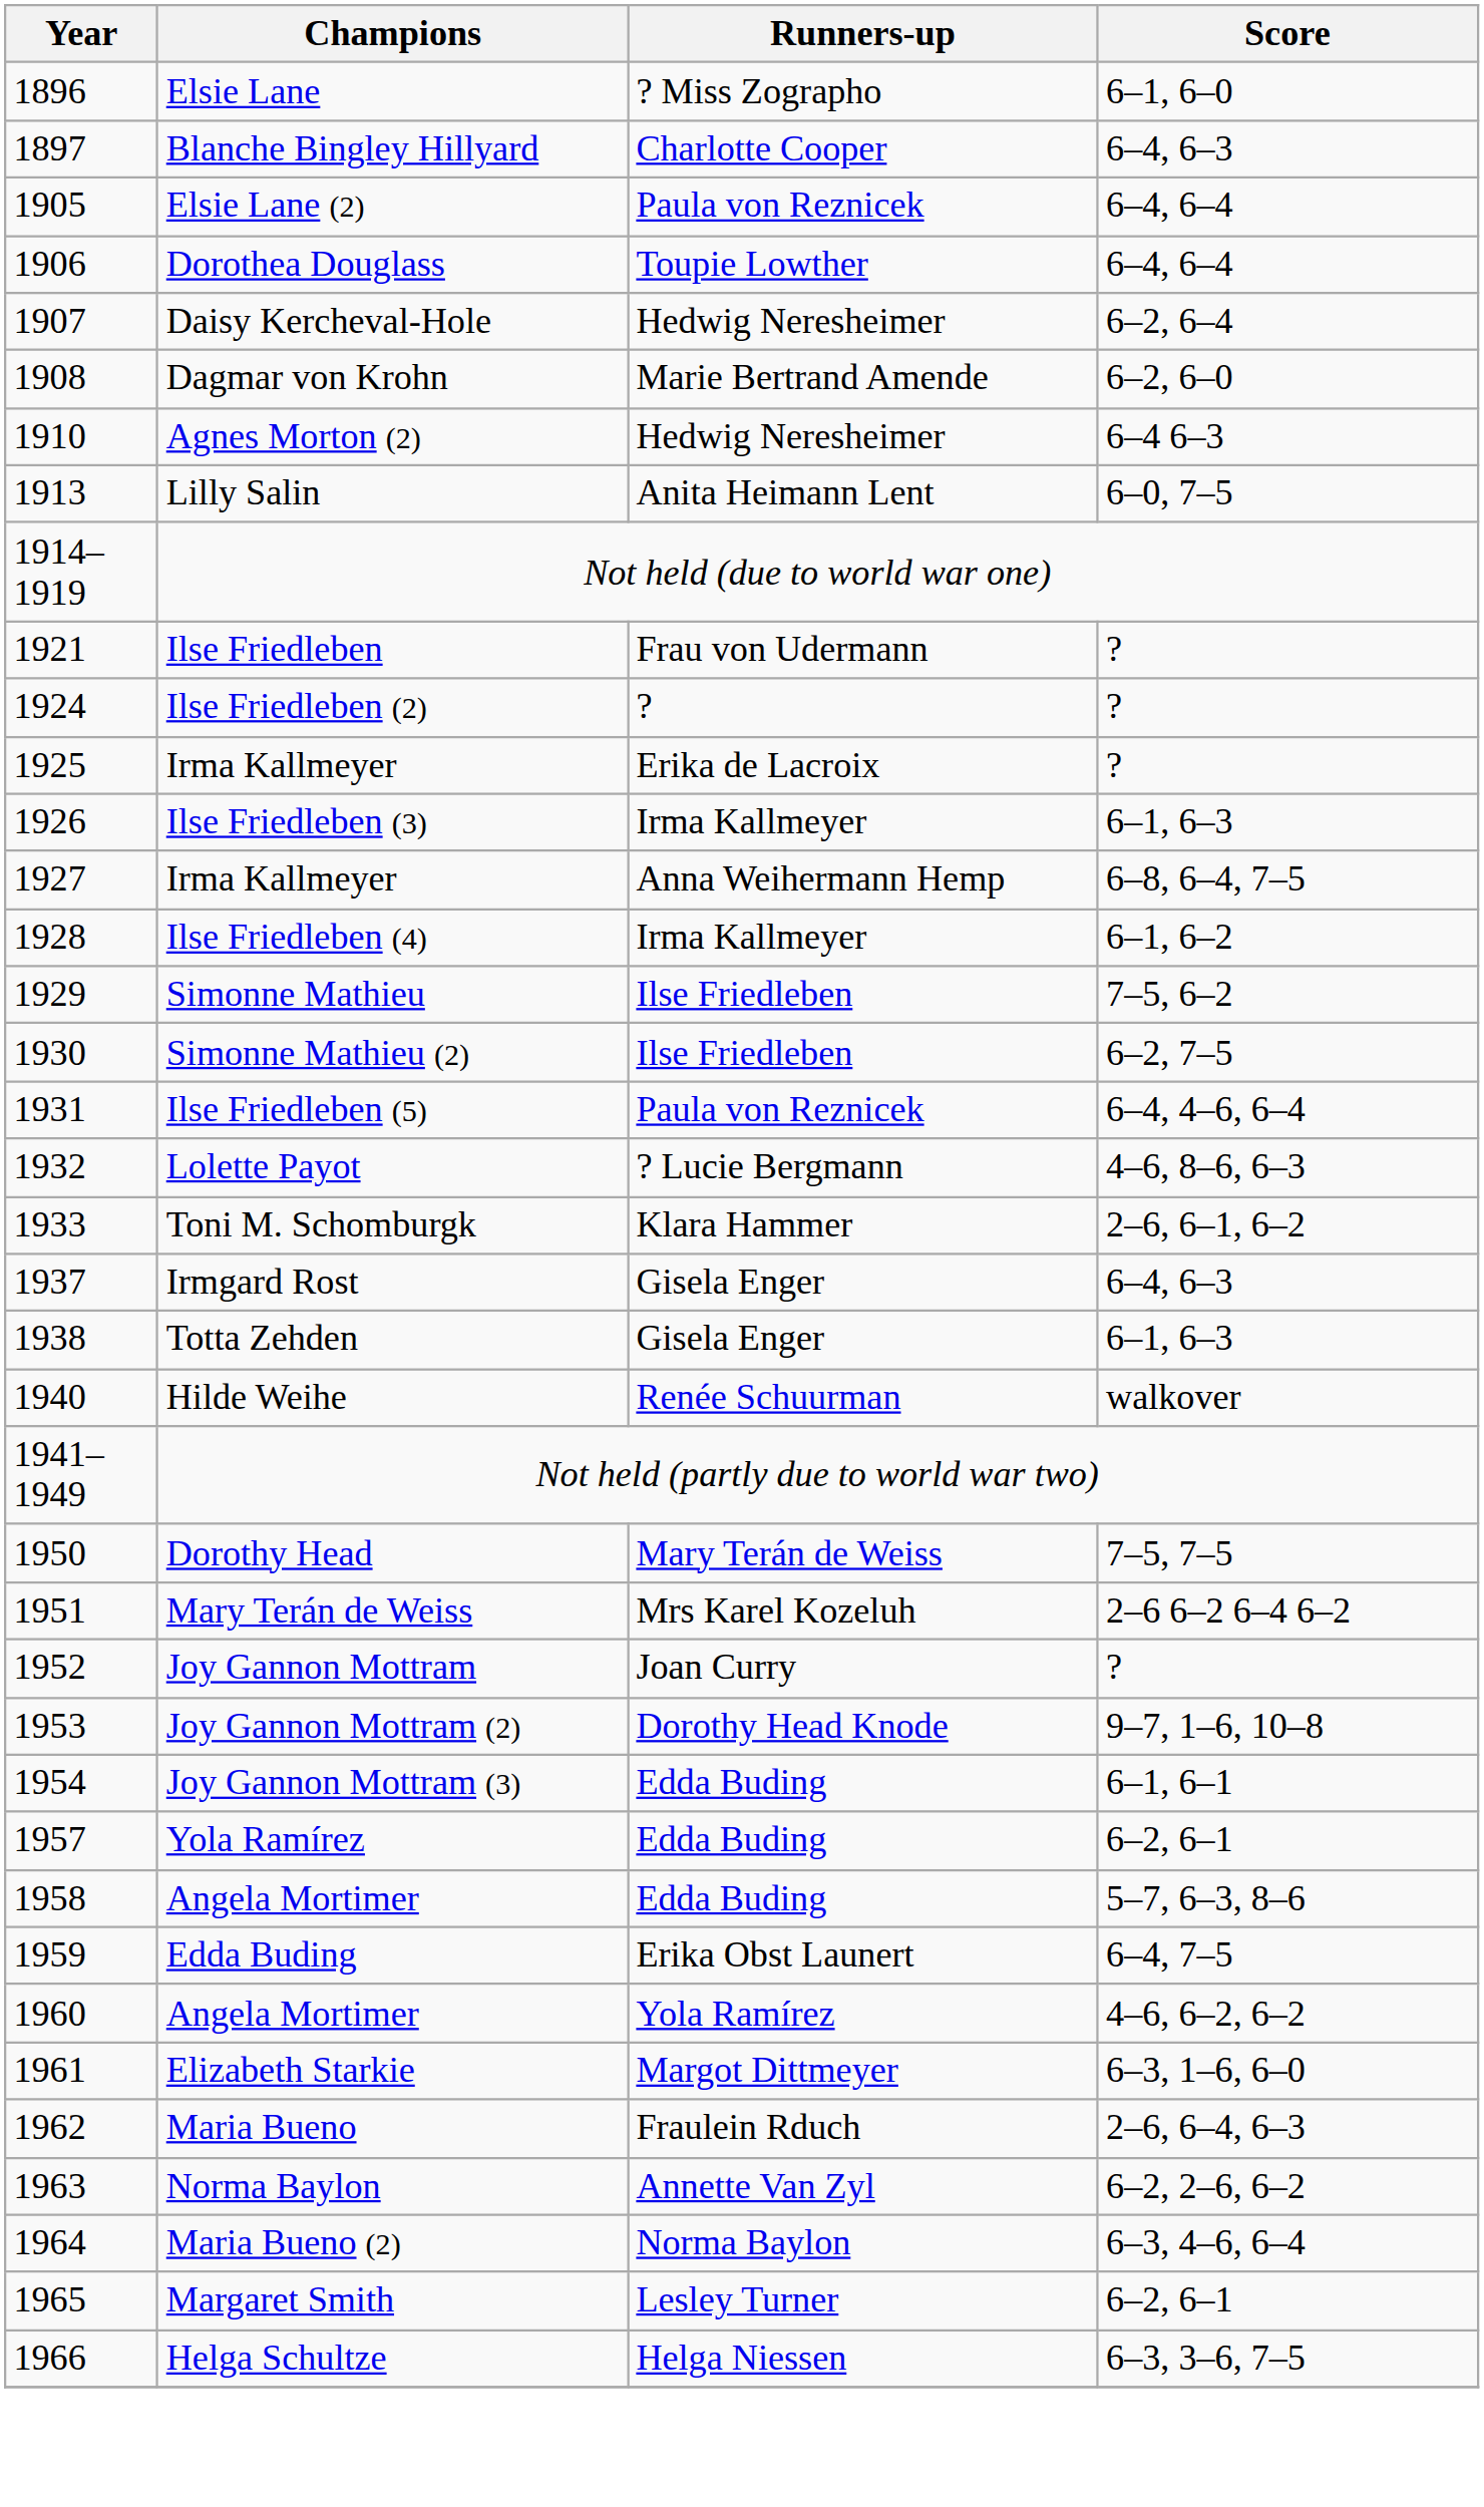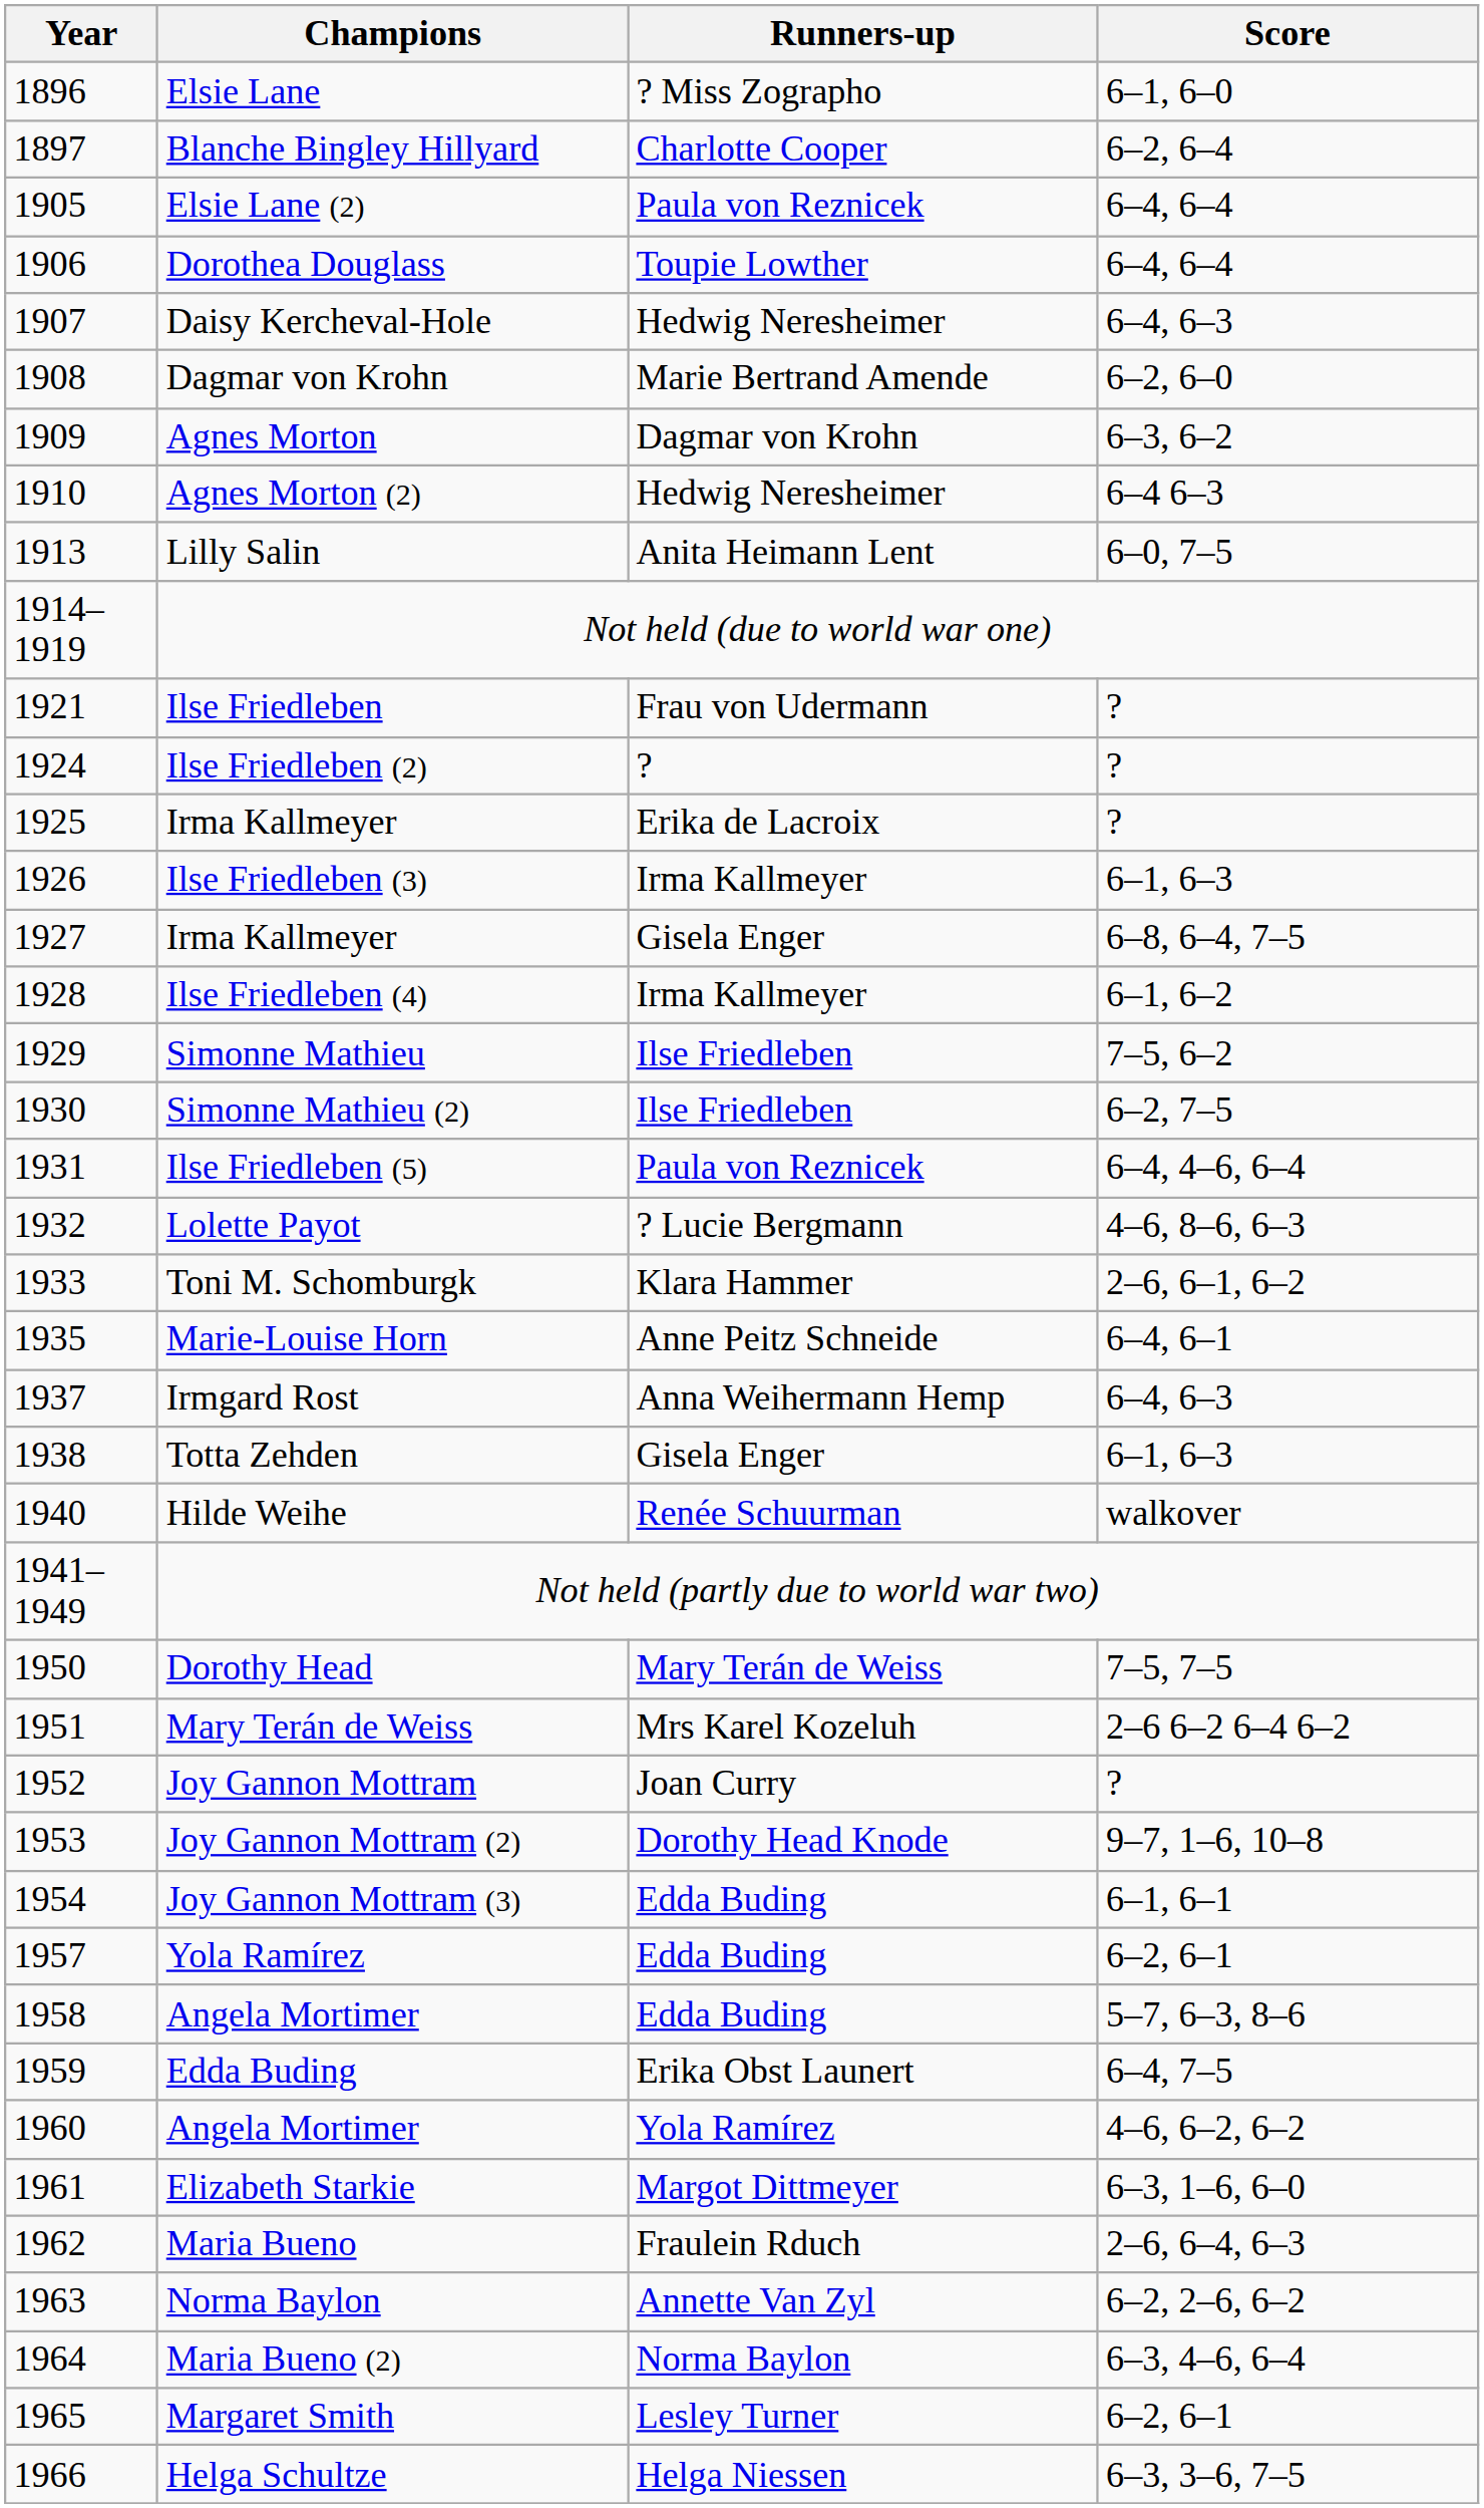Blanche Bingley Hillyard | Score: 6–4, 6–3 -> 6–2, 6–4
Daisy Kercheval-Hole | Score: 6–2, 6–4 -> 6–4, 6–3
+ row: 1909 | Agnes Morton | Dagmar von Krohn | 6–3, 6–2
1927 / Irma Kallmeyer | Runners-up: Anna Weihermann Hemp -> Gisela Enger
+ row: 1935 | Marie-Louise Horn | Anne Peitz Schneide | 6–4, 6–1
Irmgard Rost | Runners-up: Gisela Enger -> Anna Weihermann Hemp
